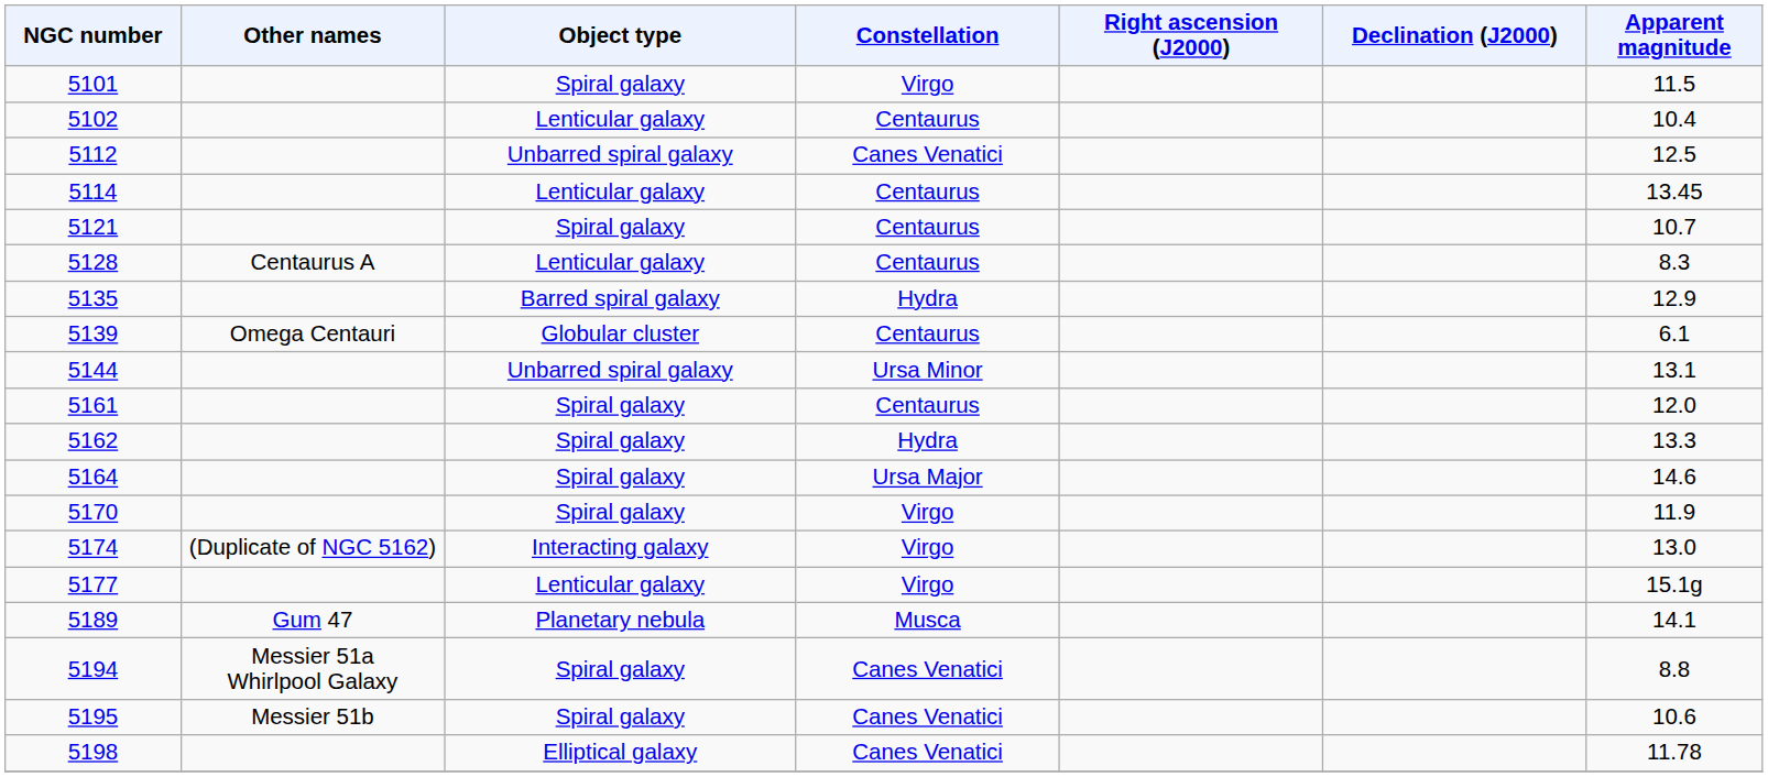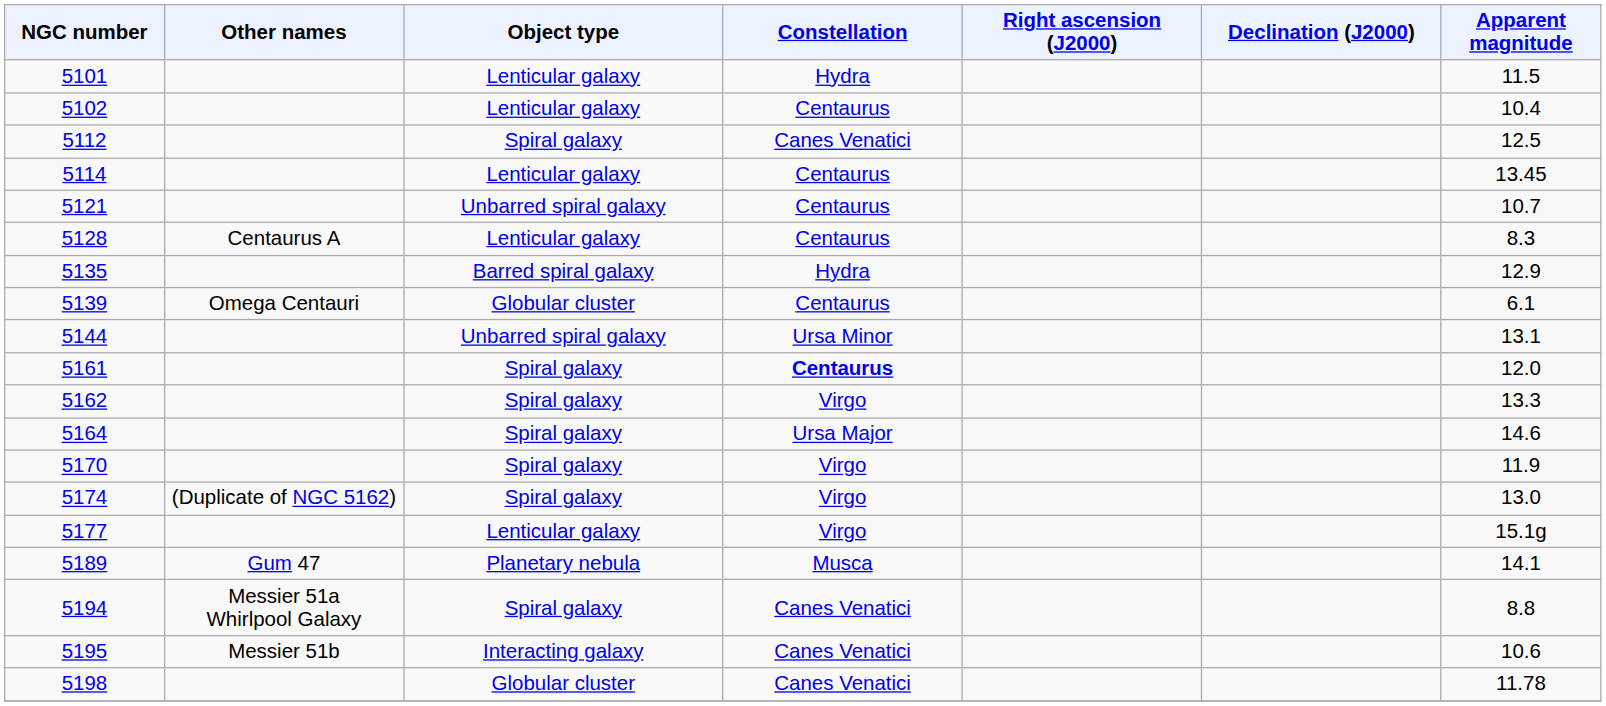5101 | Object type: Spiral galaxy -> Lenticular galaxy
5101 | Constellation: Virgo -> Hydra
5112 | Object type: Unbarred spiral galaxy -> Spiral galaxy
5121 | Object type: Spiral galaxy -> Unbarred spiral galaxy
5161 | Constellation: normal -> bold
5162 | Constellation: Hydra -> Virgo
5174 | Object type: Interacting galaxy -> Spiral galaxy
5195 | Object type: Spiral galaxy -> Interacting galaxy
5198 | Object type: Elliptical galaxy -> Globular cluster
